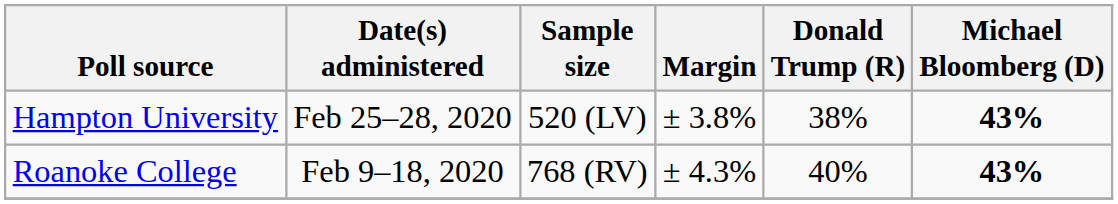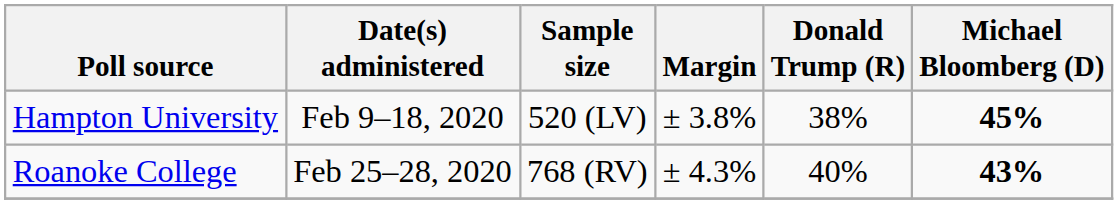Hampton University | Date(s) administered: Feb 25–28, 2020 -> Feb 9–18, 2020
Hampton University | Michael Bloomberg (D): 43% -> 45%
Roanoke College | Date(s) administered: Feb 9–18, 2020 -> Feb 25–28, 2020
